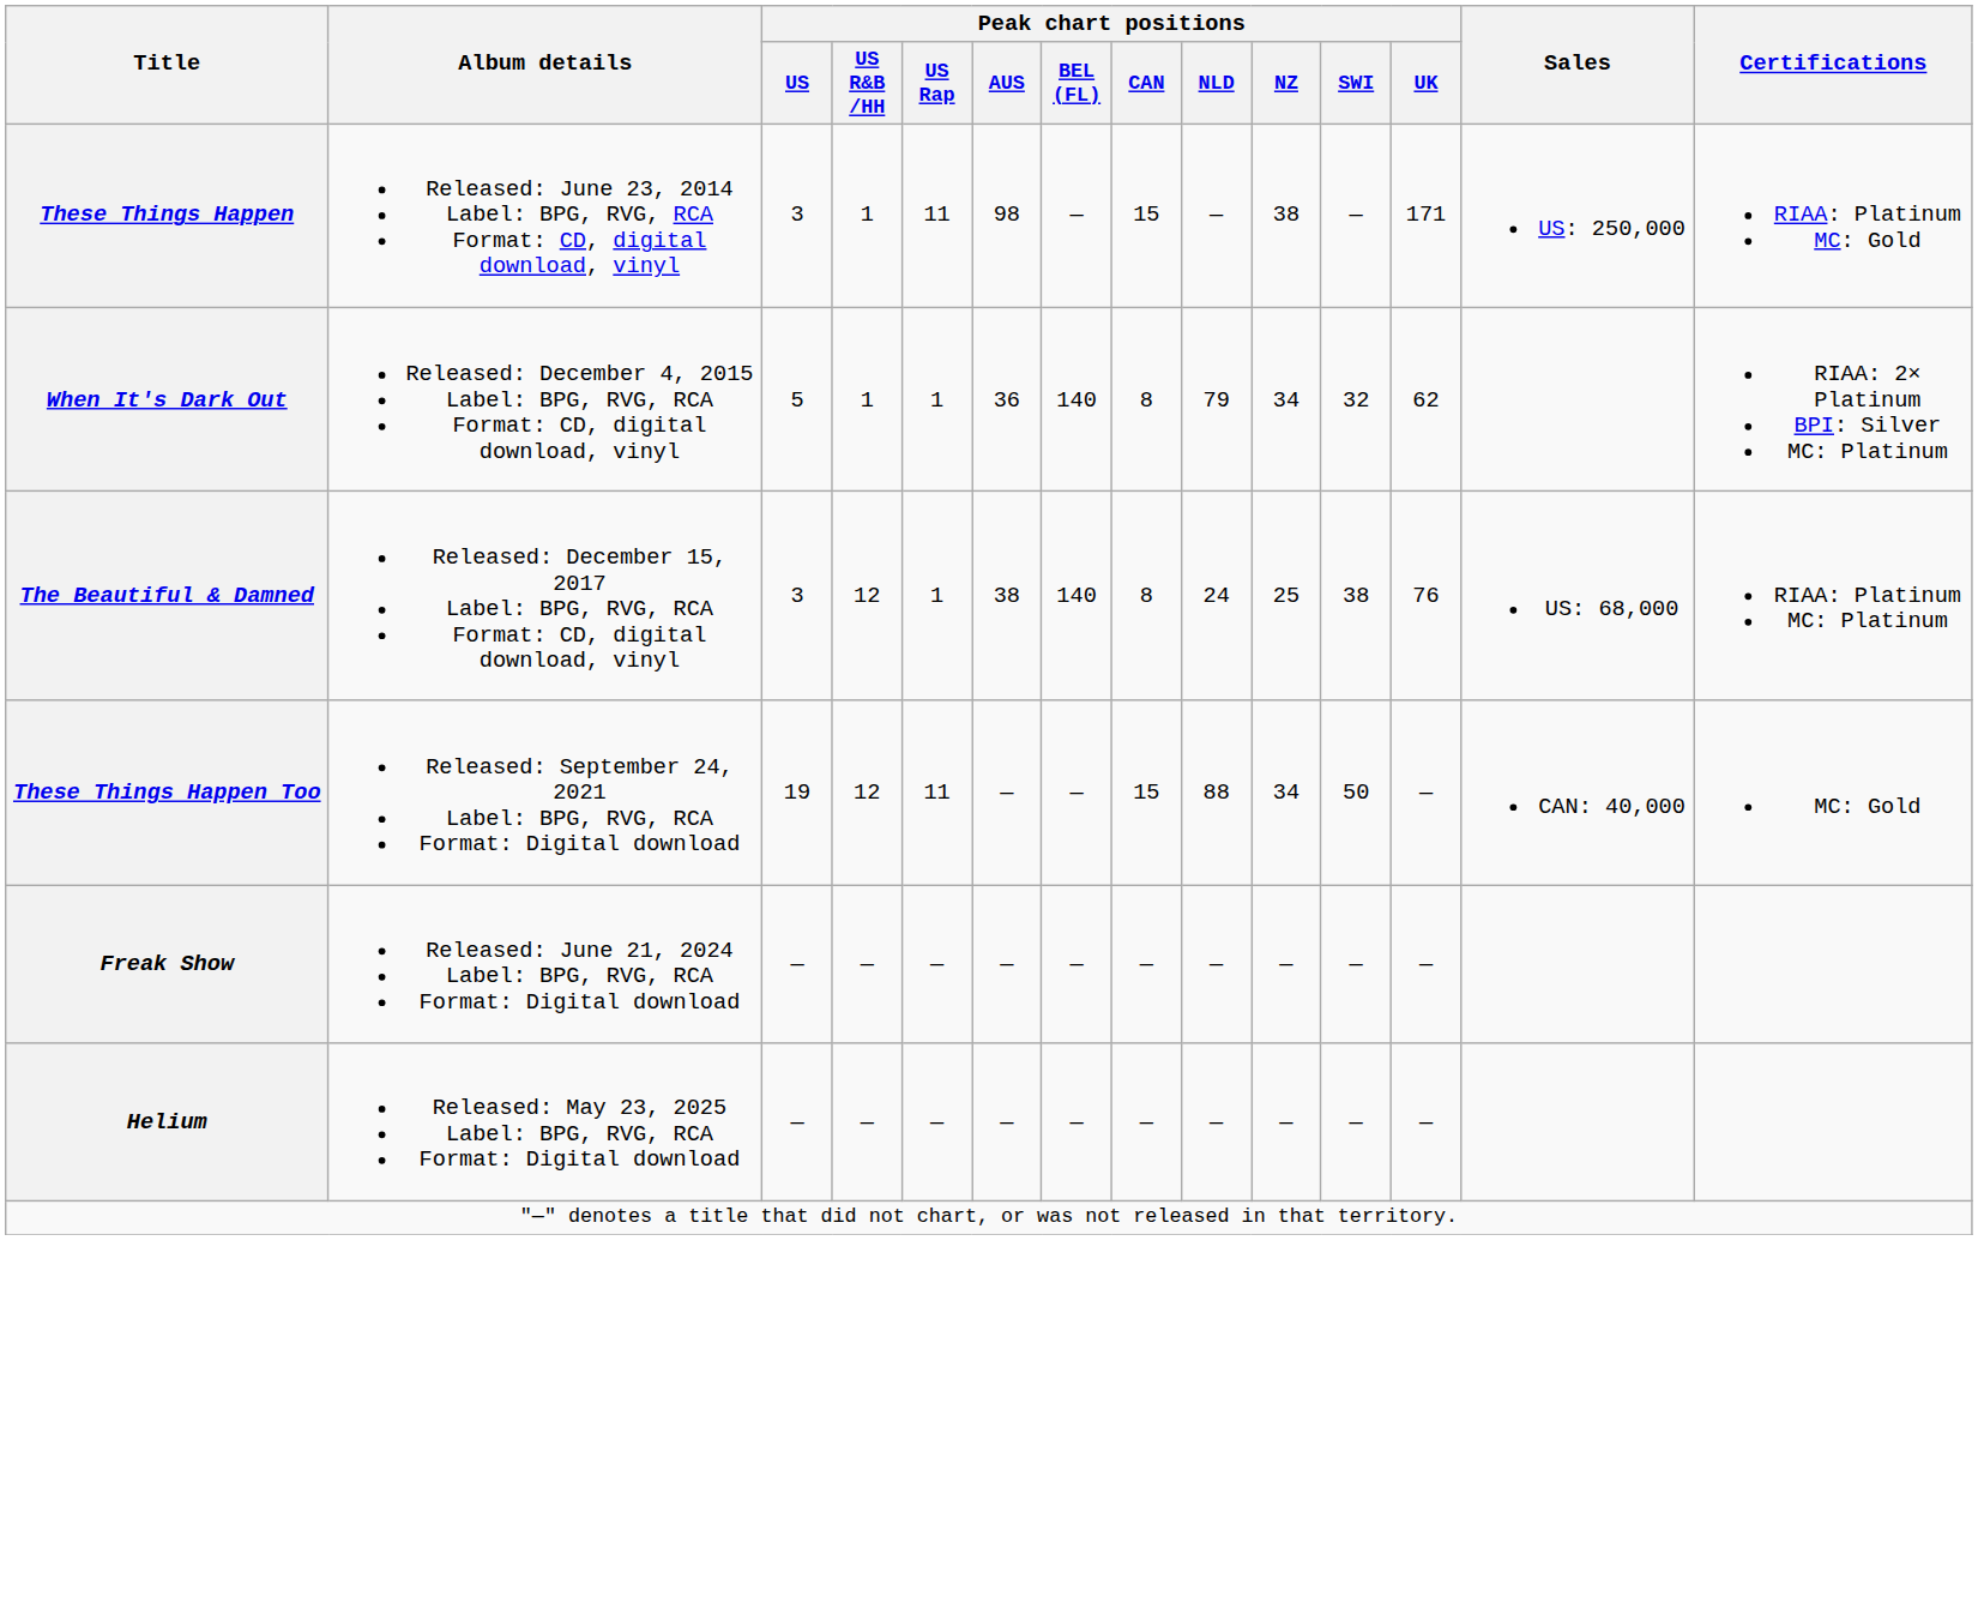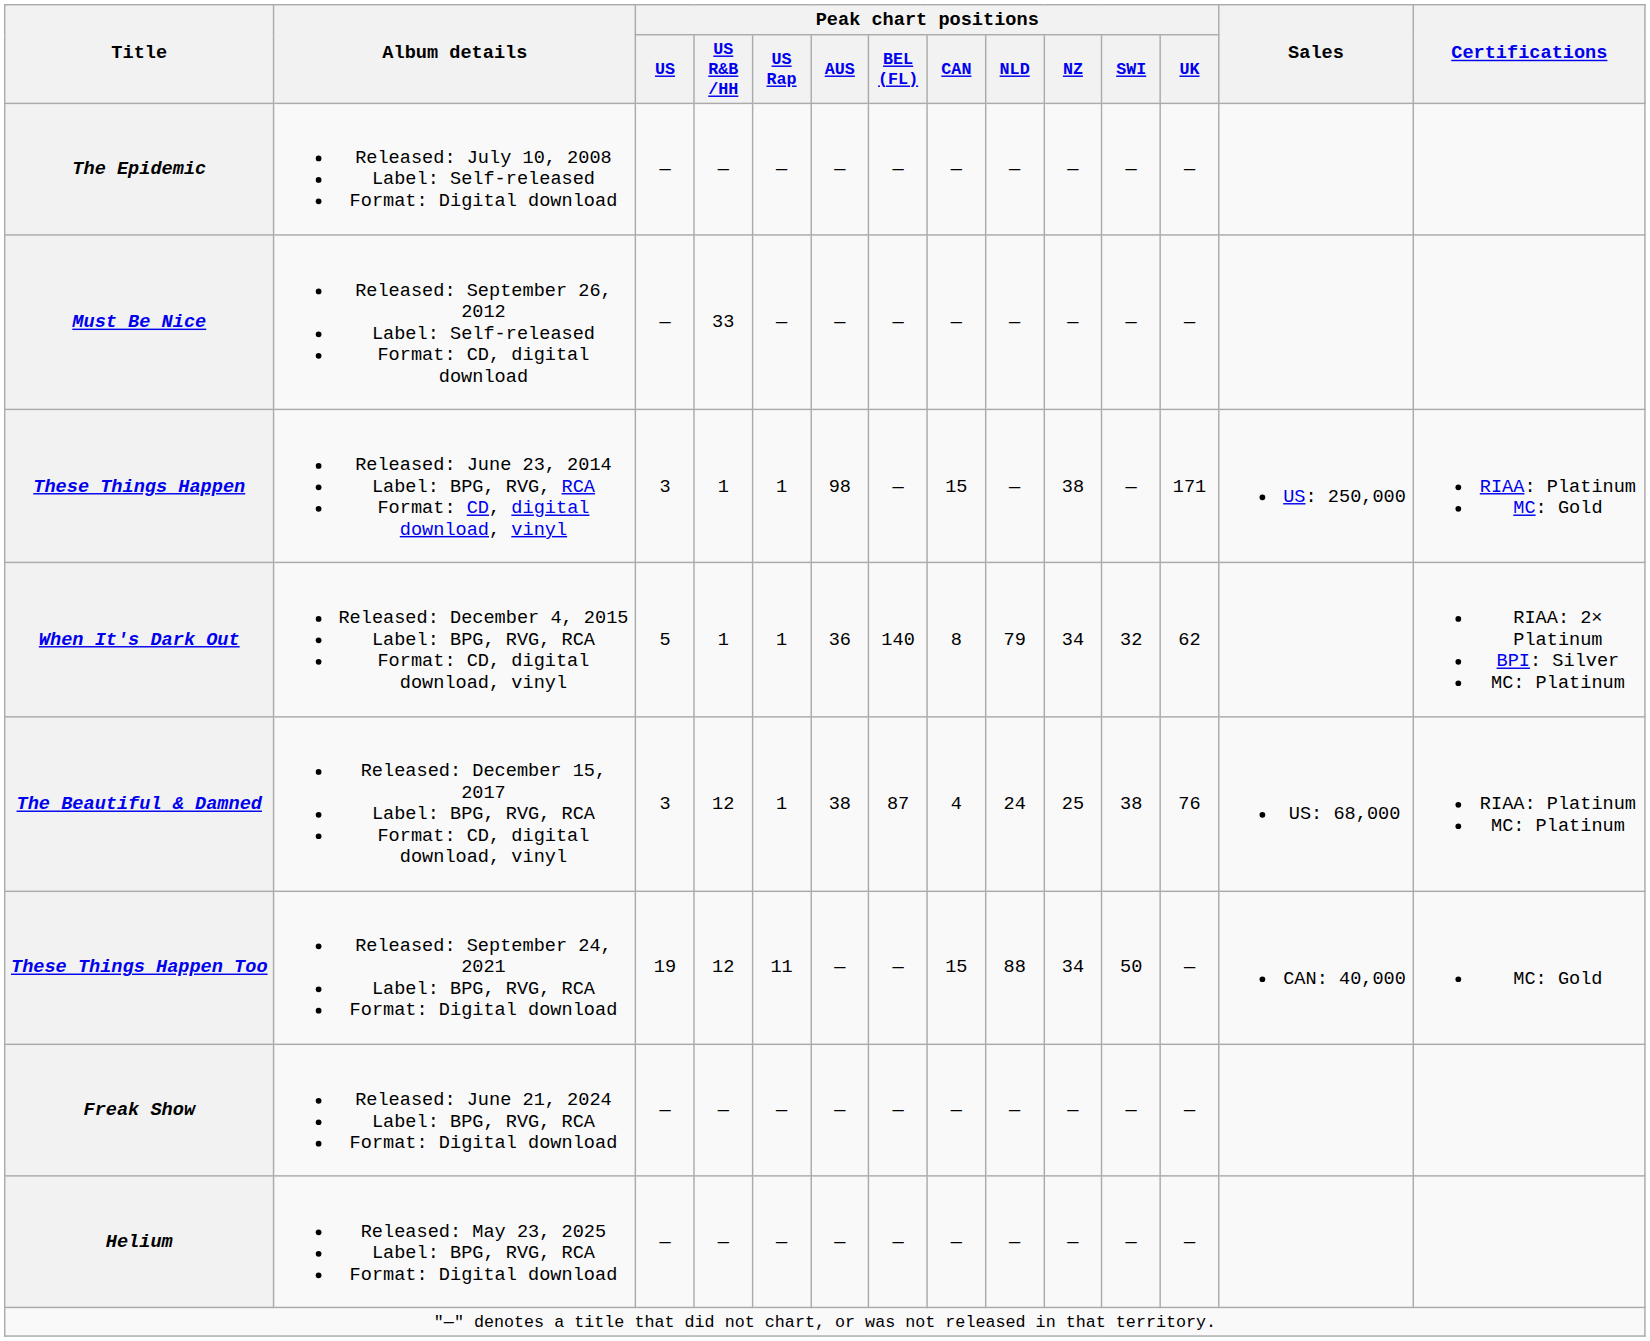+ row: The Epidemic | Released: July 10, 2008 Label: Self-released Format: Digital download | — | — | — | — | — | — | — | — | — | —
+ row: Must Be Nice | Released: September 26, 2012 Label: Self-released Format: CD, digital download | — | 33 | — | — | — | — | — | — | — | —
These Things Happen | Peak chart positions / US Rap: 11 -> 1
The Beautiful & Damned | Peak chart positions / BEL (FL): 140 -> 87
The Beautiful & Damned | Peak chart positions / CAN: 8 -> 4
